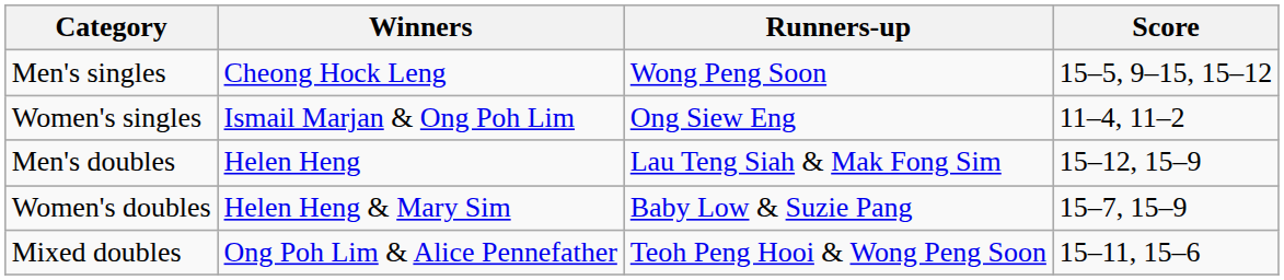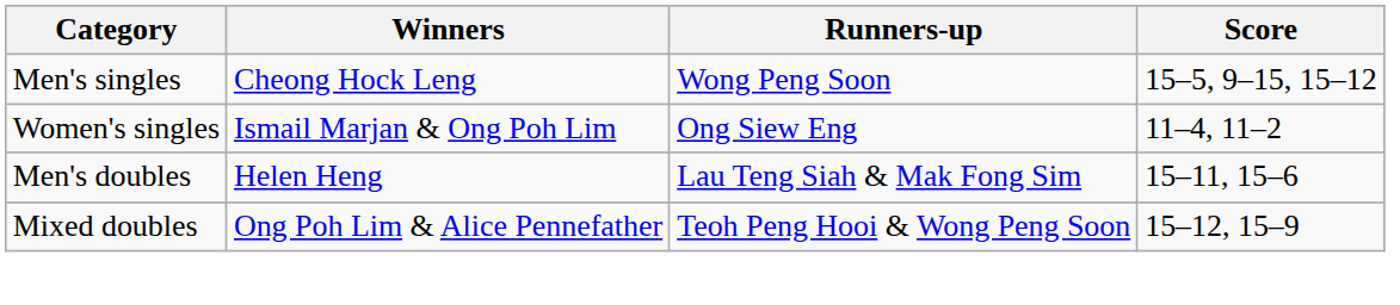Men's doubles | Score: 15–12, 15–9 -> 15–11, 15–6
- row: Women's doubles | Helen Heng & Mary Sim | Baby Low & Suzie Pang | 15–7, 15–9
Mixed doubles | Score: 15–11, 15–6 -> 15–12, 15–9
